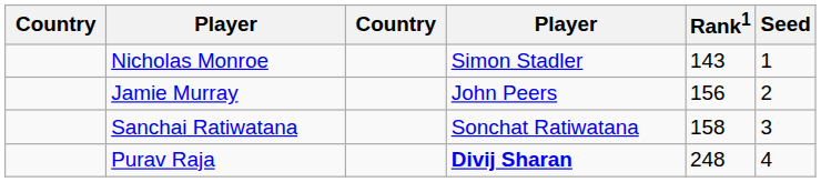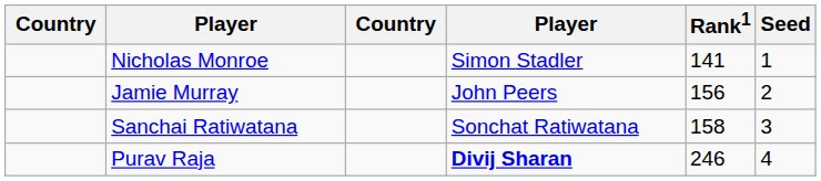Nicholas Monroe | Rank1: 143 -> 141
Purav Raja | Rank1: 248 -> 246
